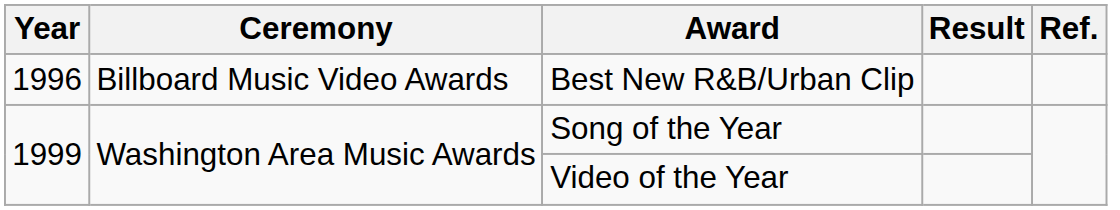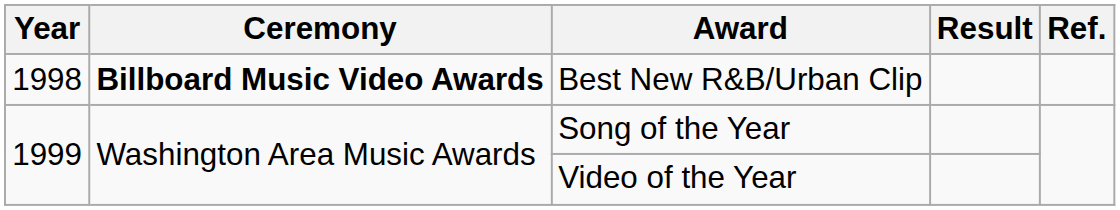Best New R&B/Urban Clip | Year: 1996 -> 1998
Best New R&B/Urban Clip | Ceremony: normal -> bold
